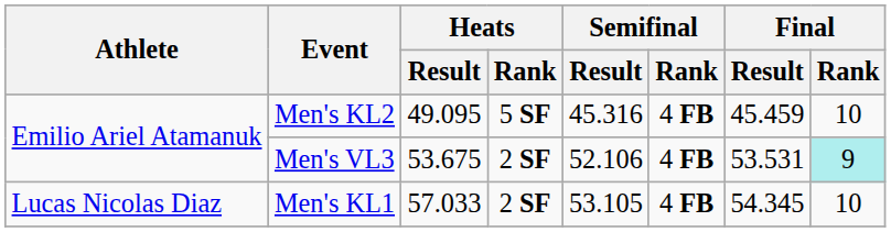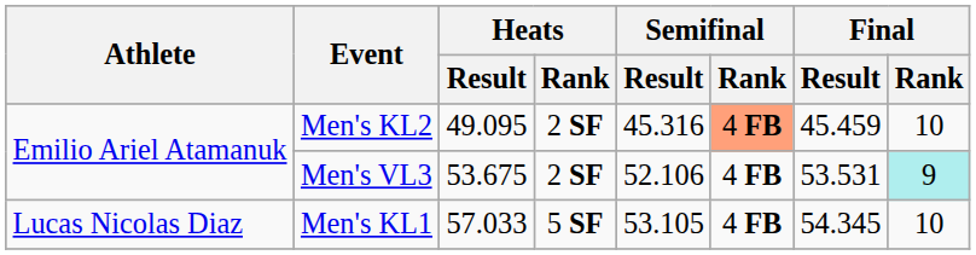Men's KL2 | Heats / Rank: 5 SF -> 2 SF
Men's KL2 | Semifinal / Rank: no background -> lightsalmon background
Men's KL1 | Heats / Rank: 2 SF -> 5 SF
